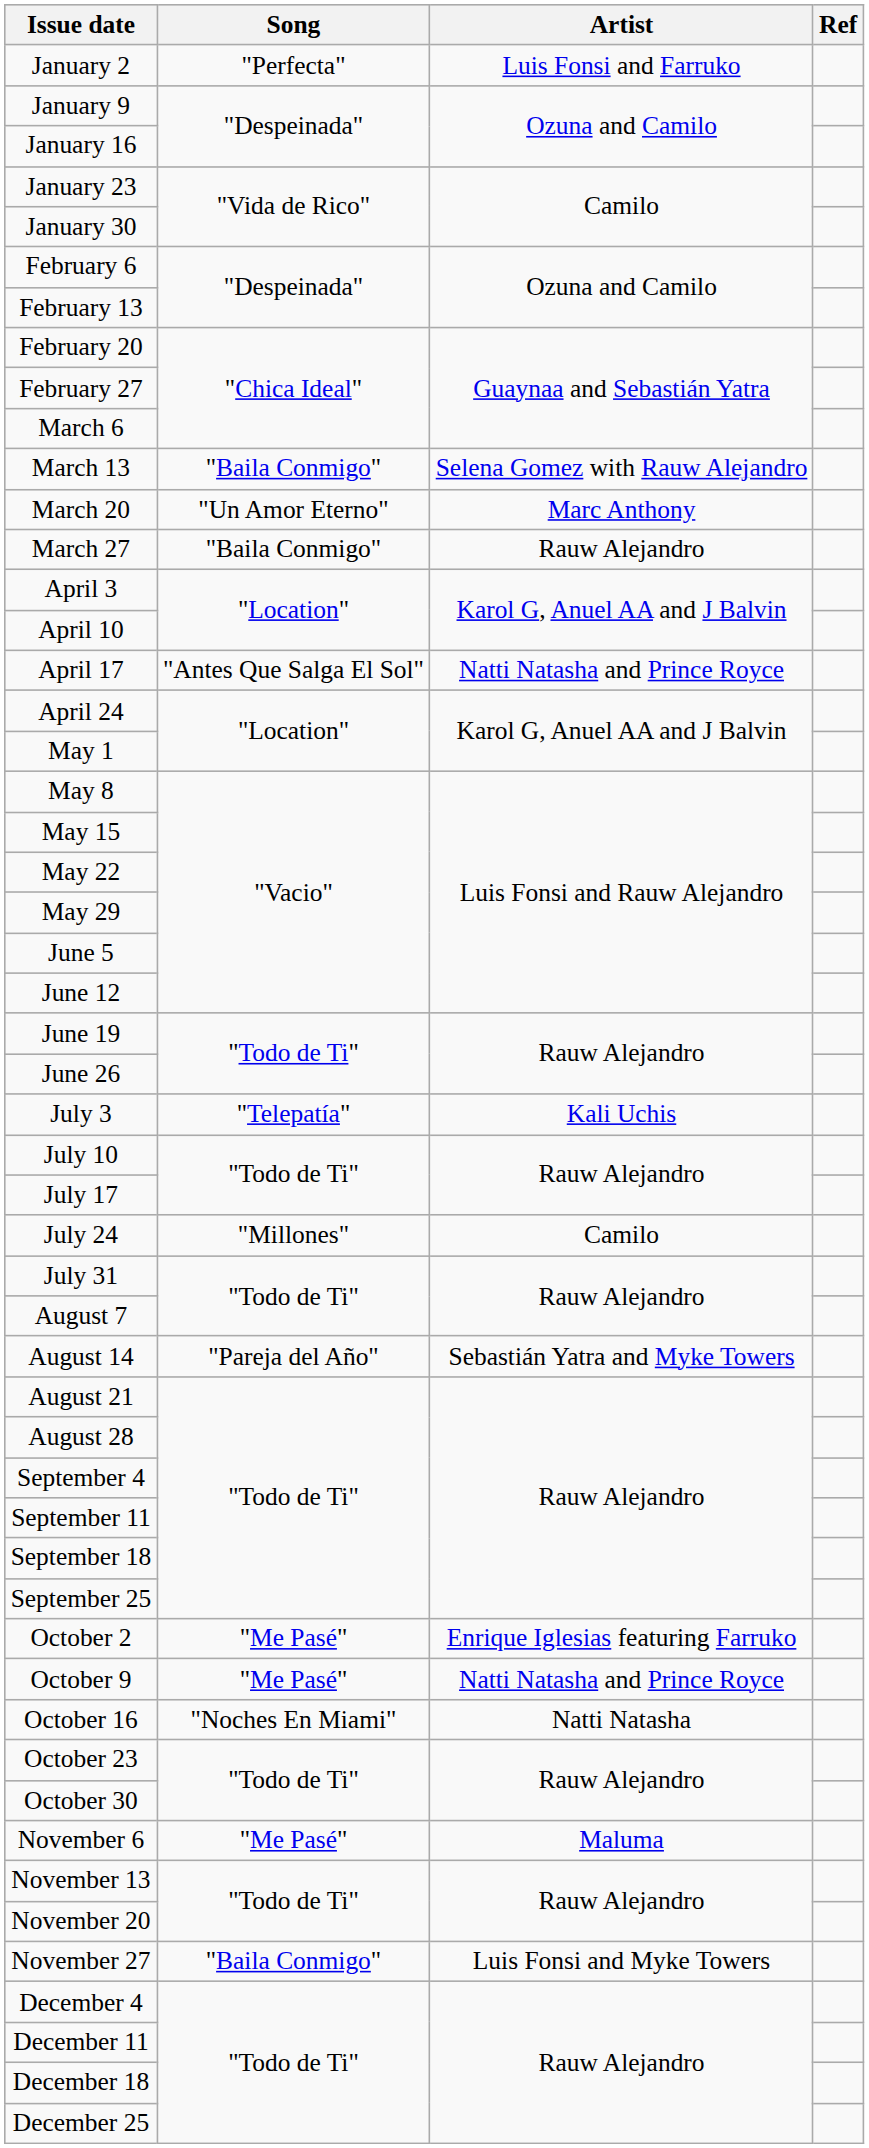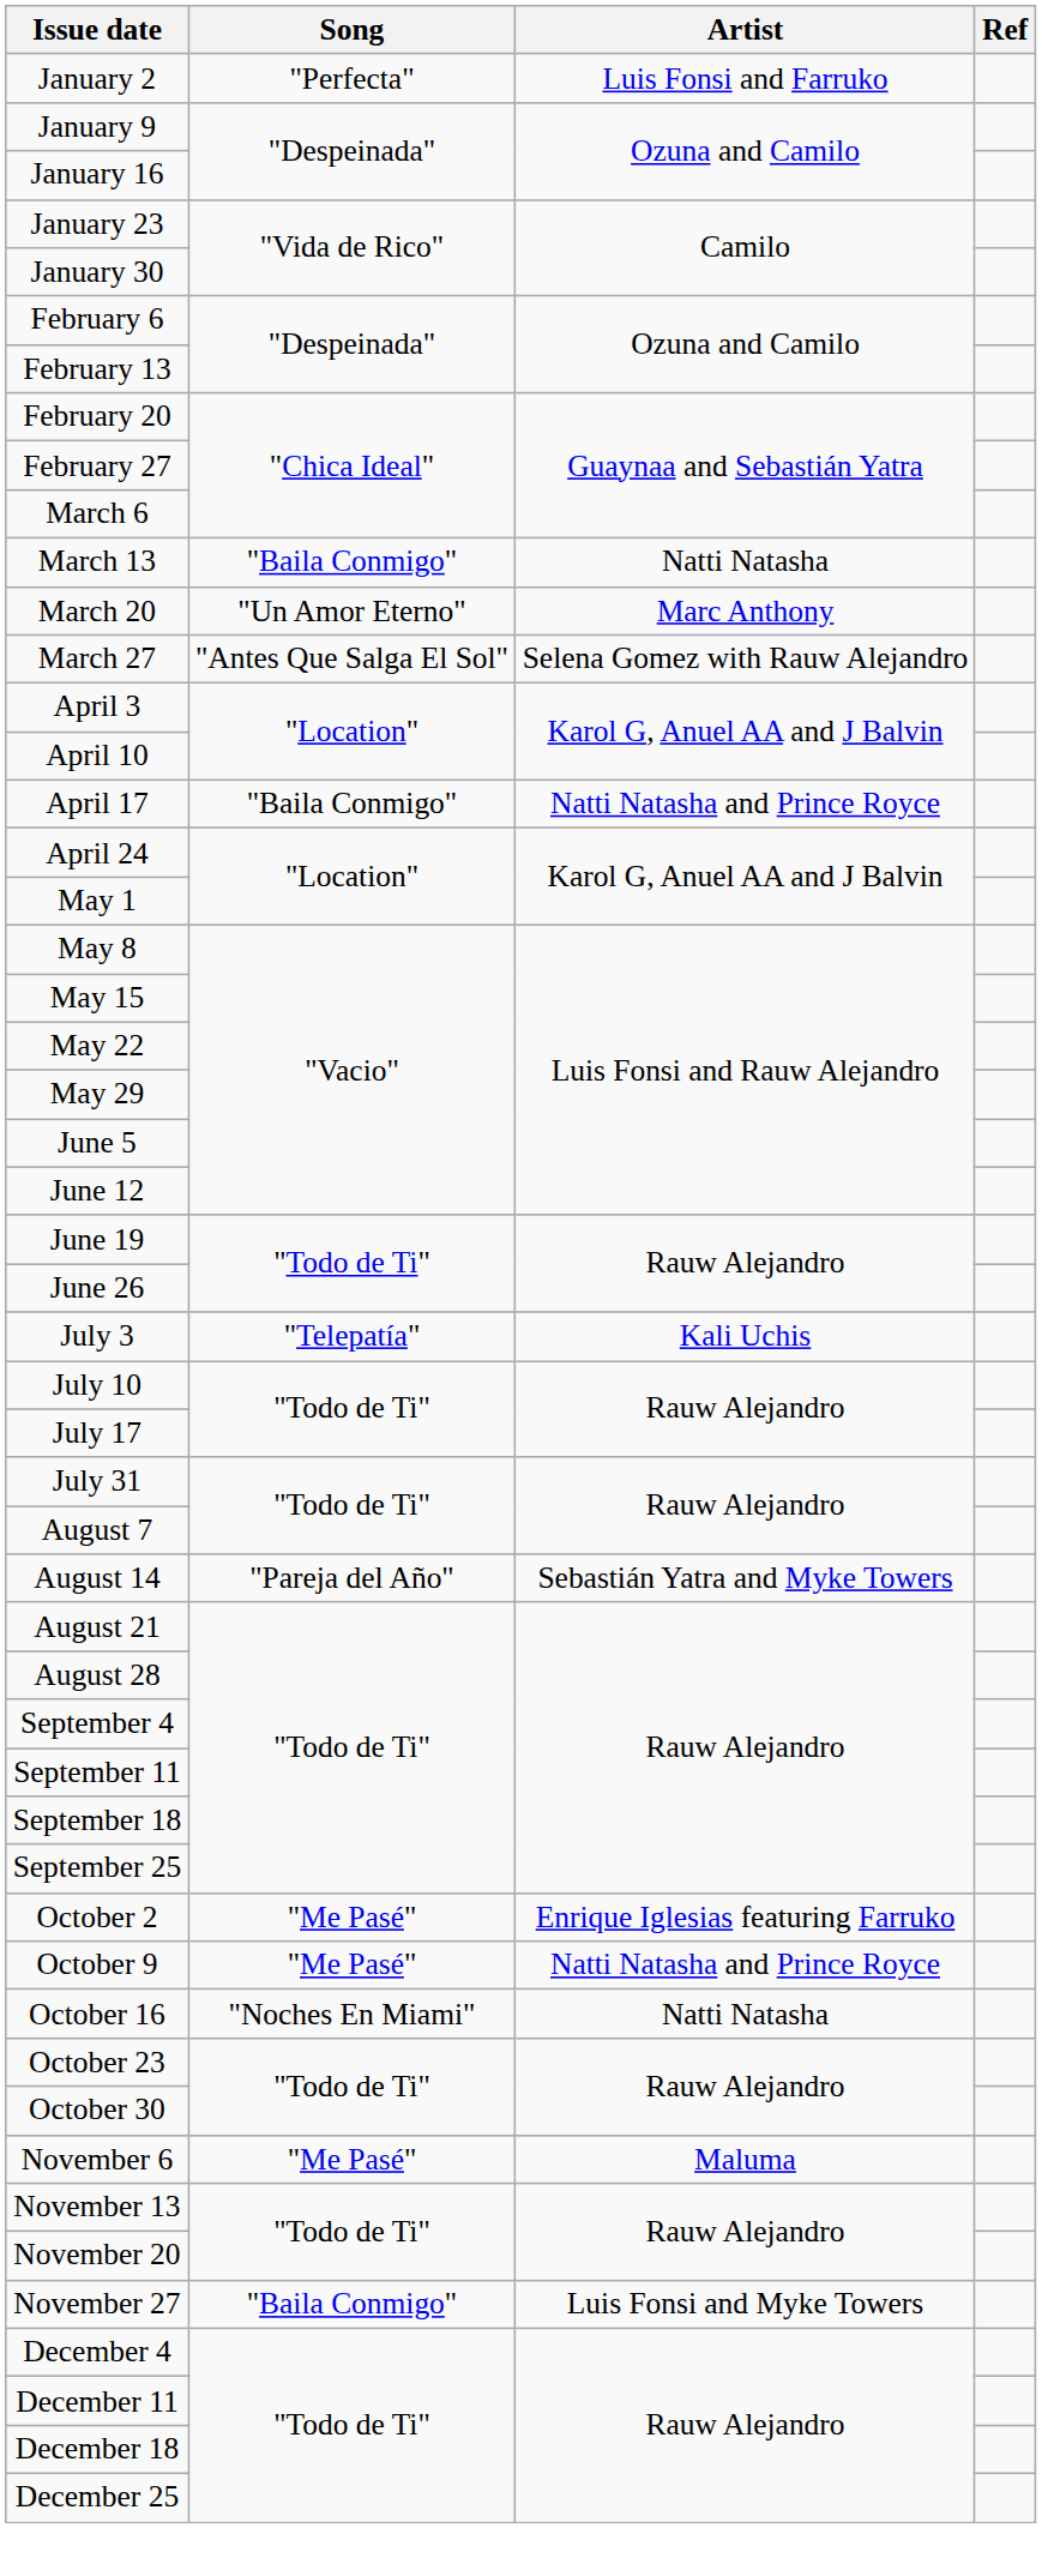March 13 | Artist: Selena Gomez with Rauw Alejandro -> Natti Natasha
March 27 | Song: "Baila Conmigo" -> "Antes Que Salga El Sol"
March 27 | Artist: Rauw Alejandro -> Selena Gomez with Rauw Alejandro
April 17 | Song: "Antes Que Salga El Sol" -> "Baila Conmigo"
- row: July 24 | "Millones" | Camilo
